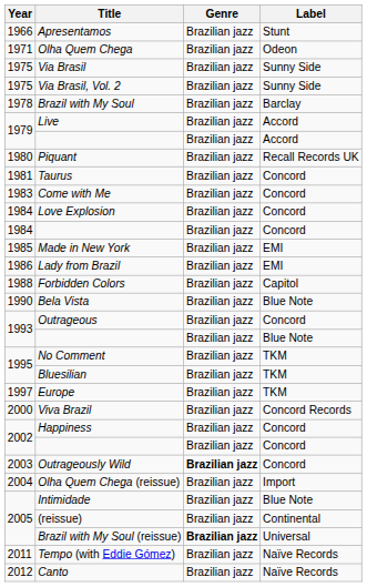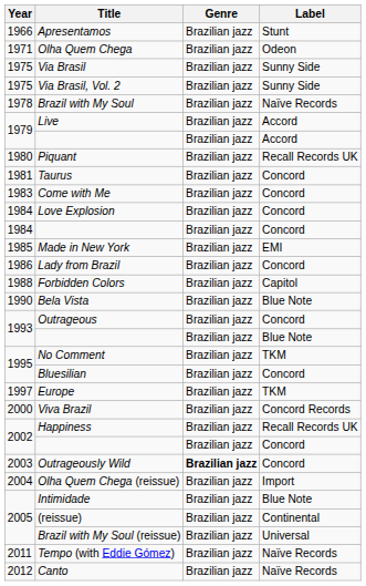Brazil with My Soul | Label: Barclay -> Naïve Records
Lady from Brazil | Label: EMI -> Concord
Bluesilian | Label: TKM -> Concord
Happiness | Label: Concord -> Recall Records UK
Brazil with My Soul (reissue) | Genre: bold -> normal
